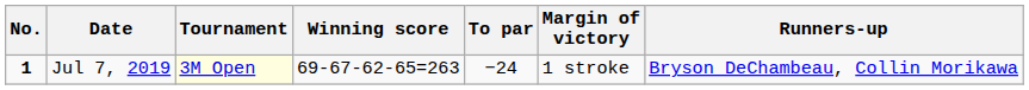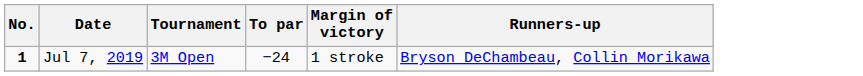- column: Winning score | 69-67-62-65=263
Jul 7, 2019 | Tournament: lightyellow background -> no background
